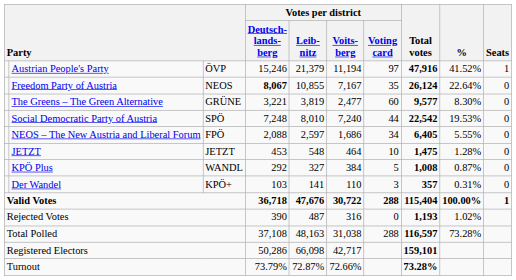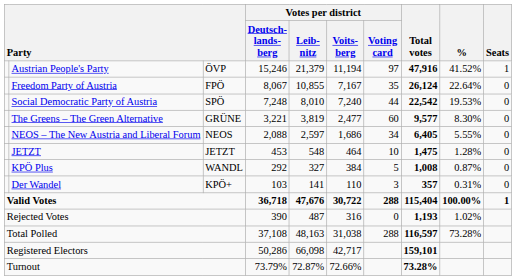Freedom Party of Austria | column 3: NEOS -> FPÖ
Freedom Party of Austria | Votes per district / Deutsch- lands- berg: bold -> normal
rows swapped: Social Democratic Party of Austria <-> The Greens – The Green Alternative
NEOS – The New Austria and Liberal Forum | column 3: FPÖ -> NEOS
